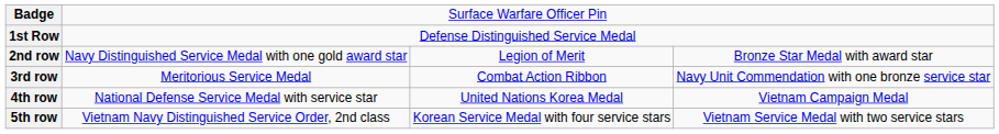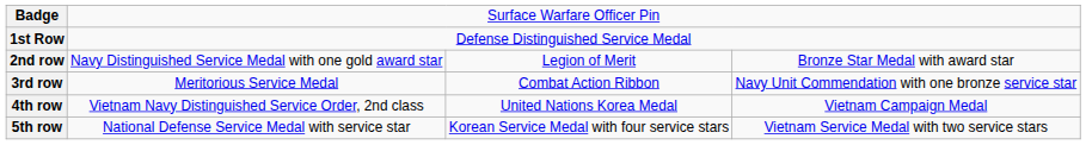4th row | column 2: National Defense Service Medal with service star -> Vietnam Navy Distinguished Service Order, 2nd class
5th row | column 2: Vietnam Navy Distinguished Service Order, 2nd class -> National Defense Service Medal with service star
